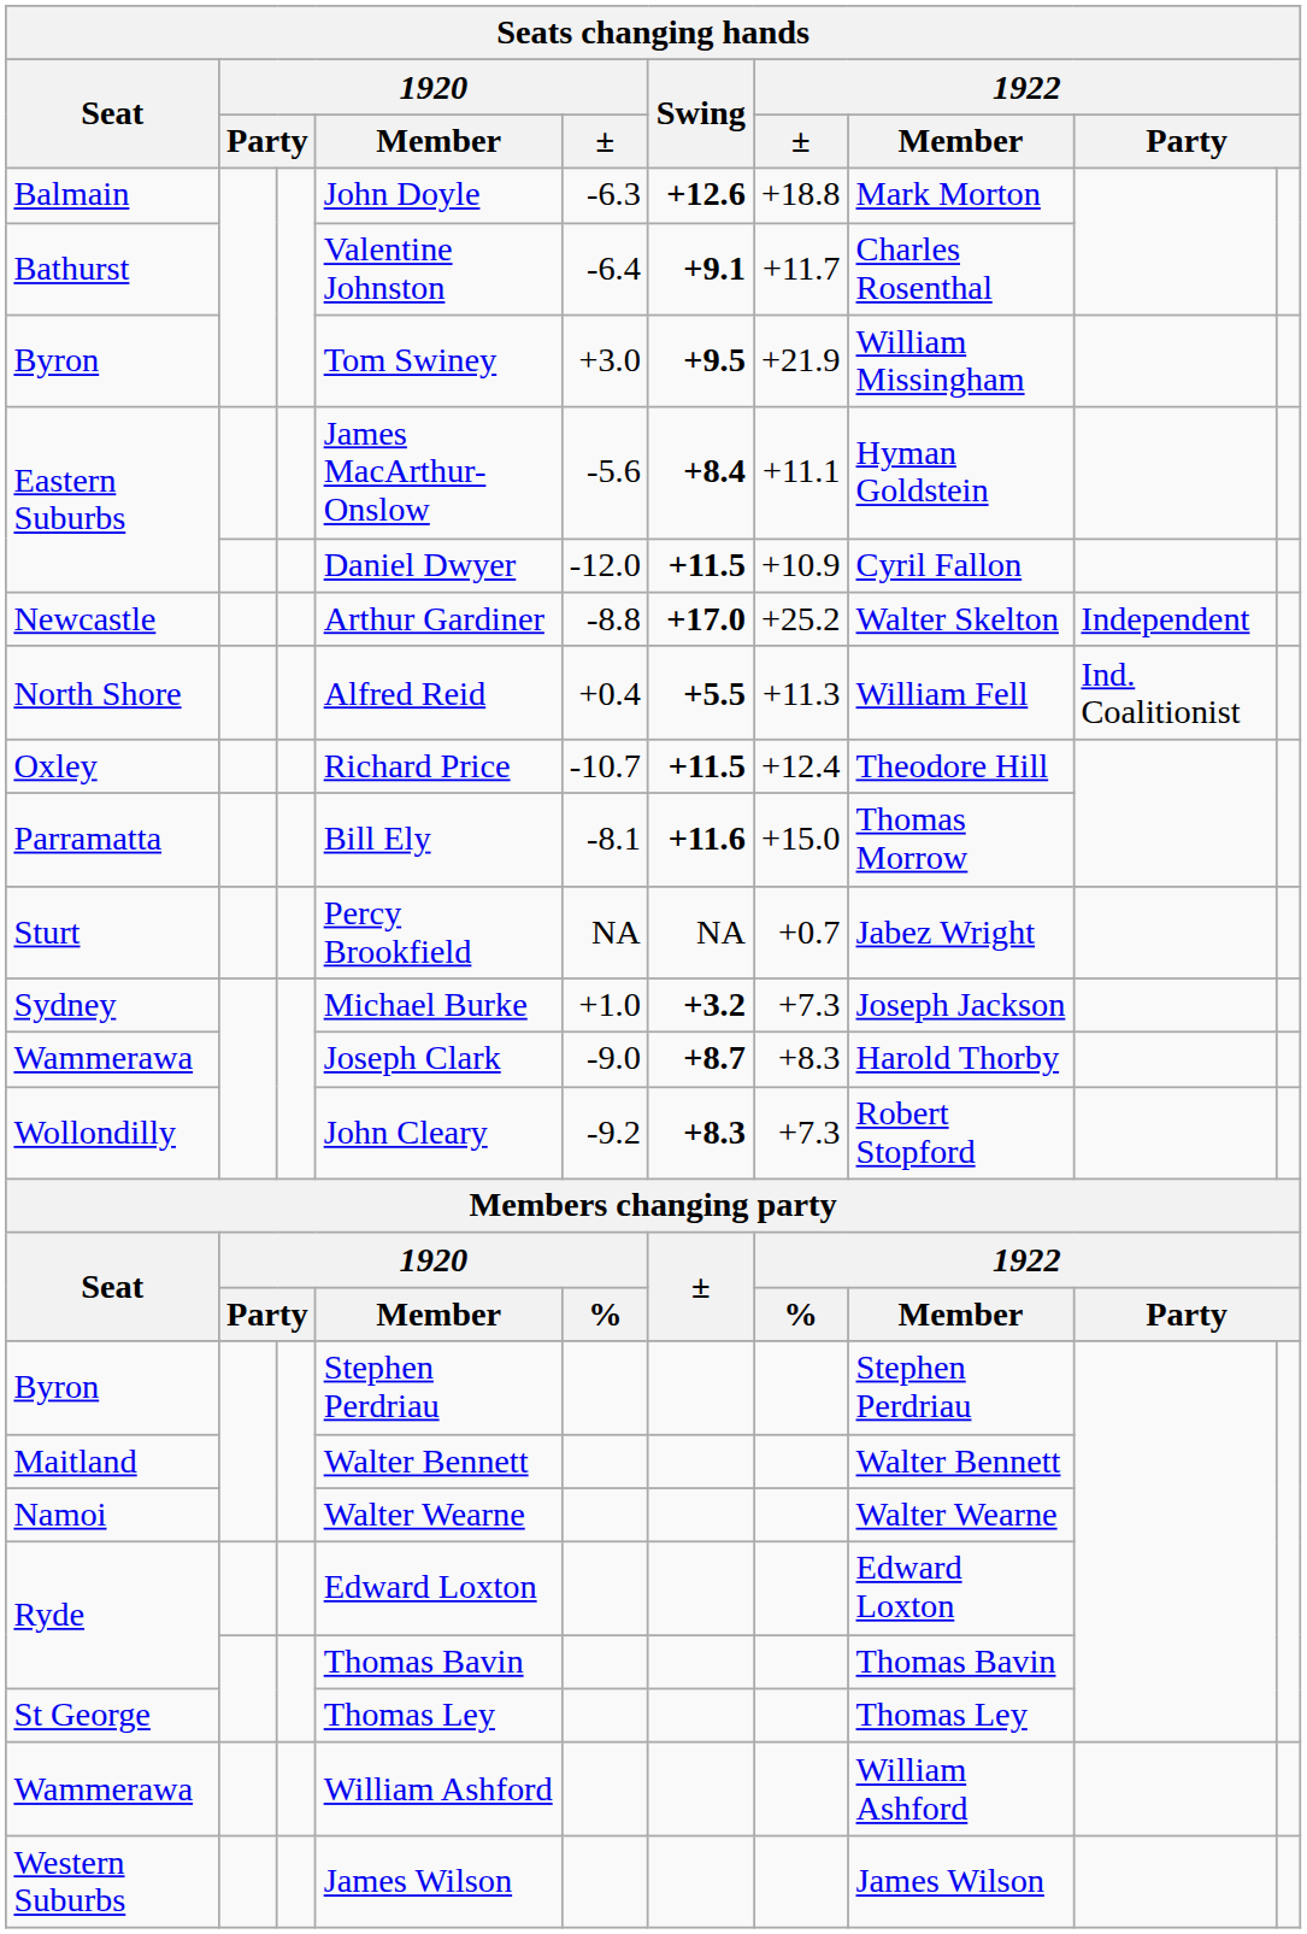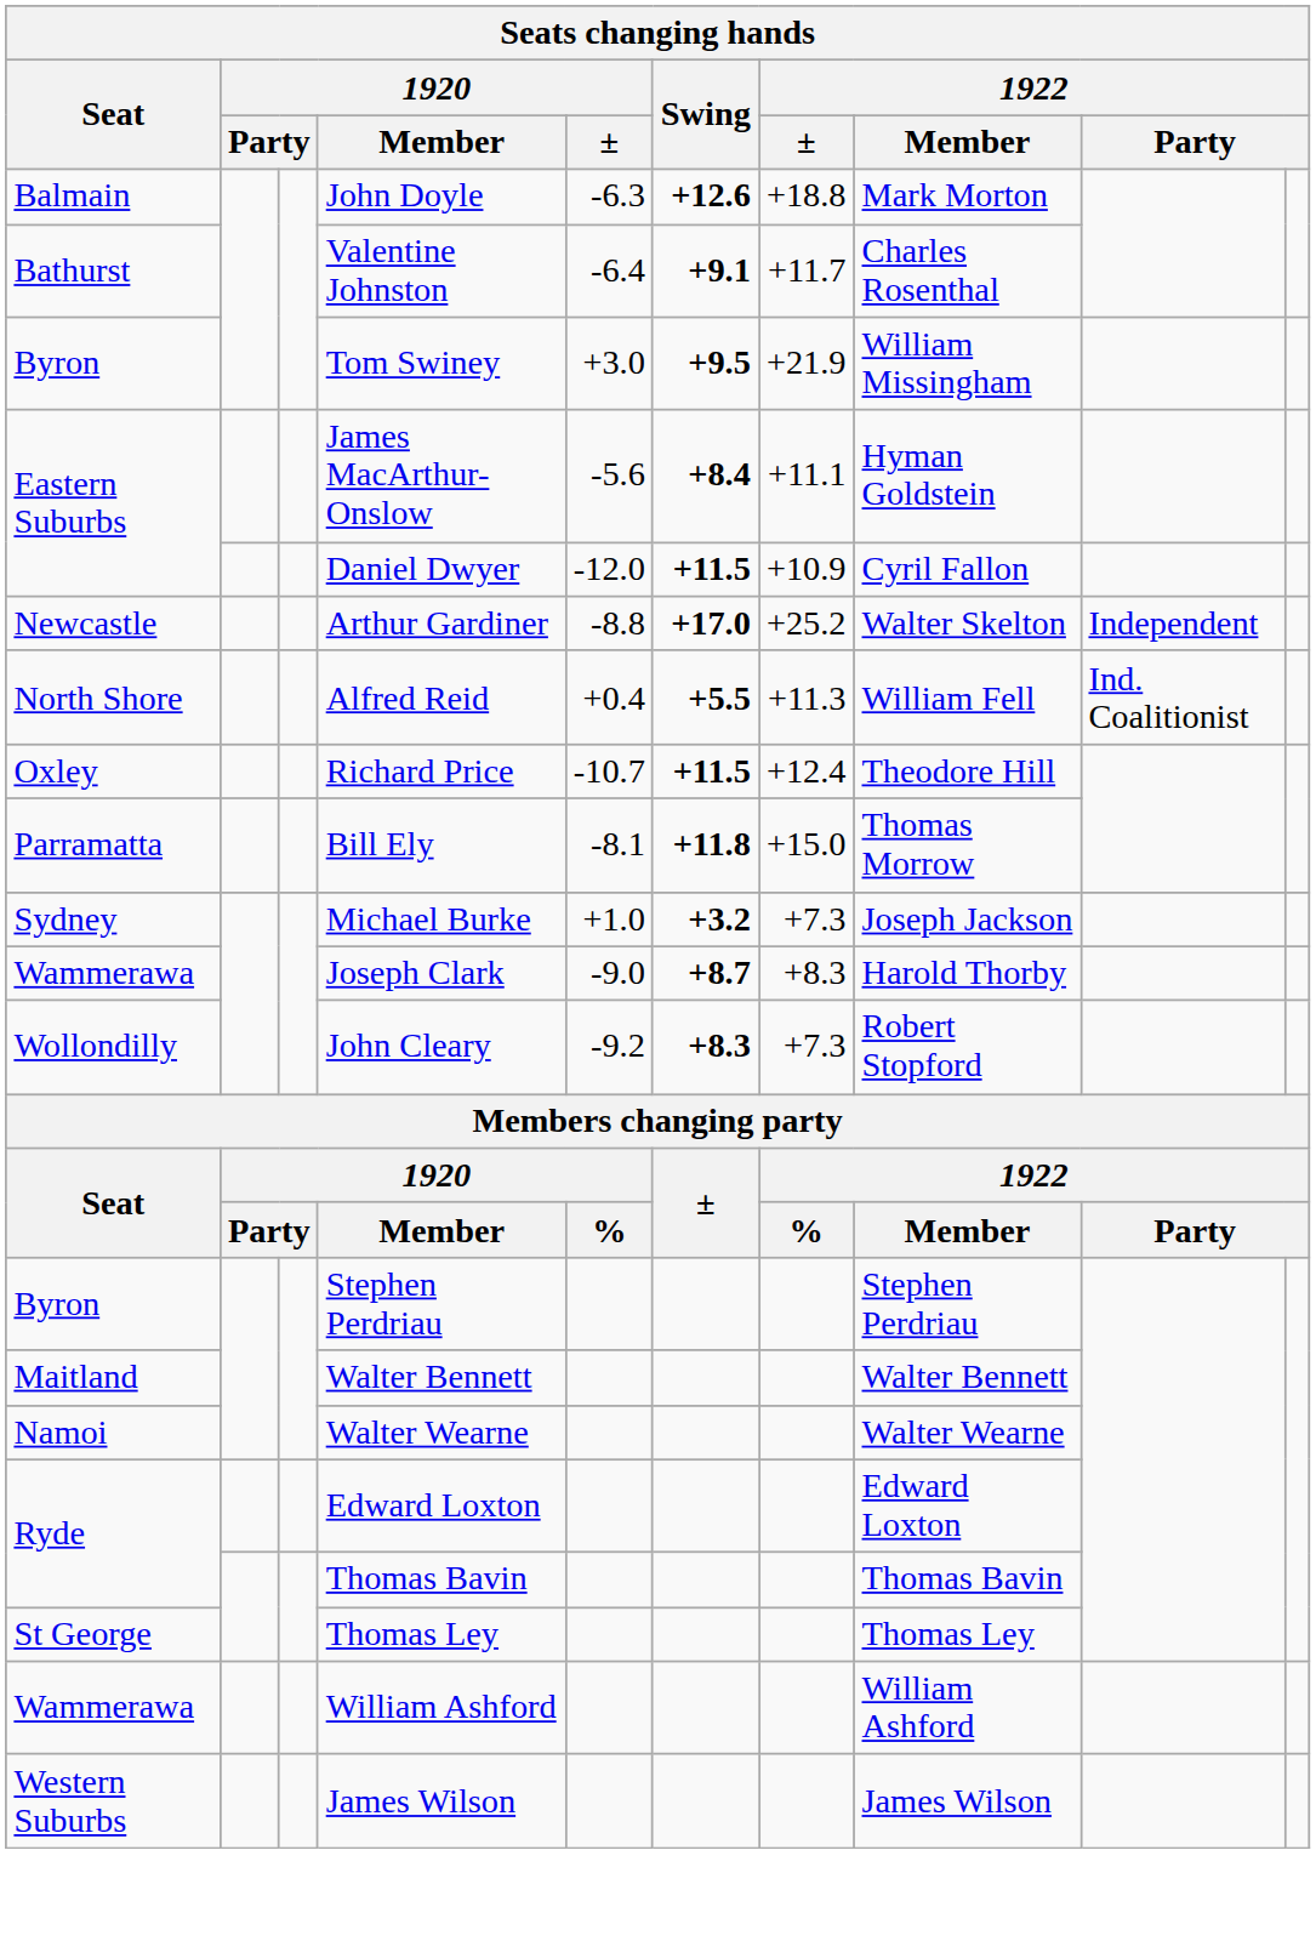Bill Ely | Swing: +11.6 -> +11.8
- row: Sturt | Percy Brookfield | NA | NA | +0.7 | Jabez Wright
